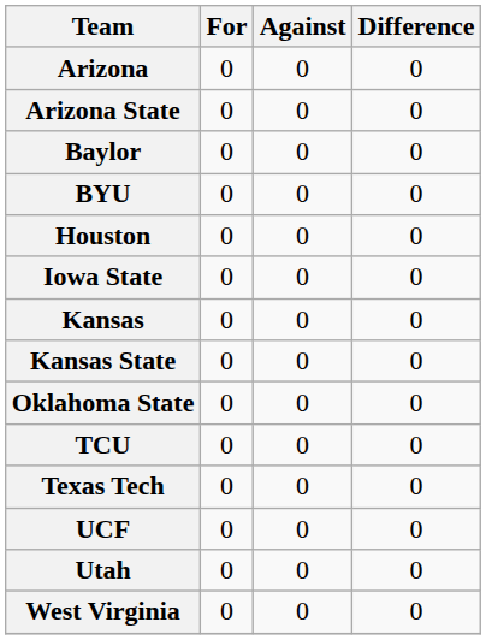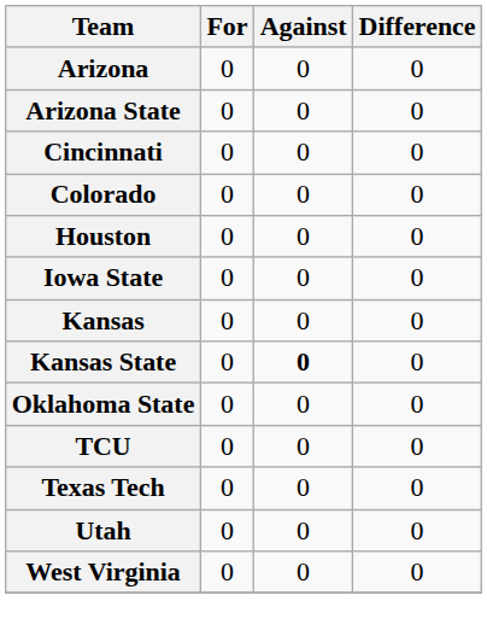- row: Baylor | 0 | 0 | 0
- row: BYU | 0 | 0 | 0
+ row: Cincinnati | 0 | 0 | 0
+ row: Colorado | 0 | 0 | 0
Kansas State | Against: normal -> bold
- row: UCF | 0 | 0 | 0
